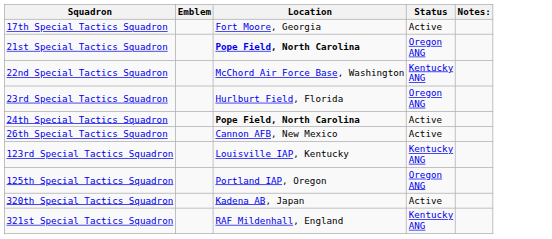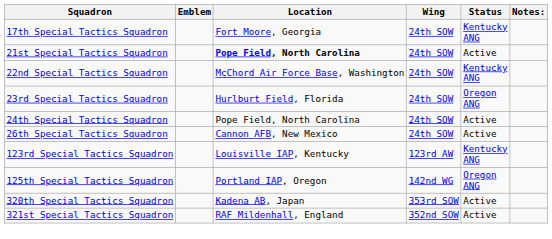+ column: Wing | 24th SOW | 24th SOW | 24th SOW | 24th SOW | 24th SOW | 24th SOW | 123rd AW | 142nd WG | 353rd SOW | 352nd SOW
17th Special Tactics Squadron | Status: Active -> Kentucky ANG
21st Special Tactics Squadron | Status: Oregon ANG -> Active
24th Special Tactics Squadron | Location: bold -> normal
321st Special Tactics Squadron | Status: Kentucky ANG -> Active
